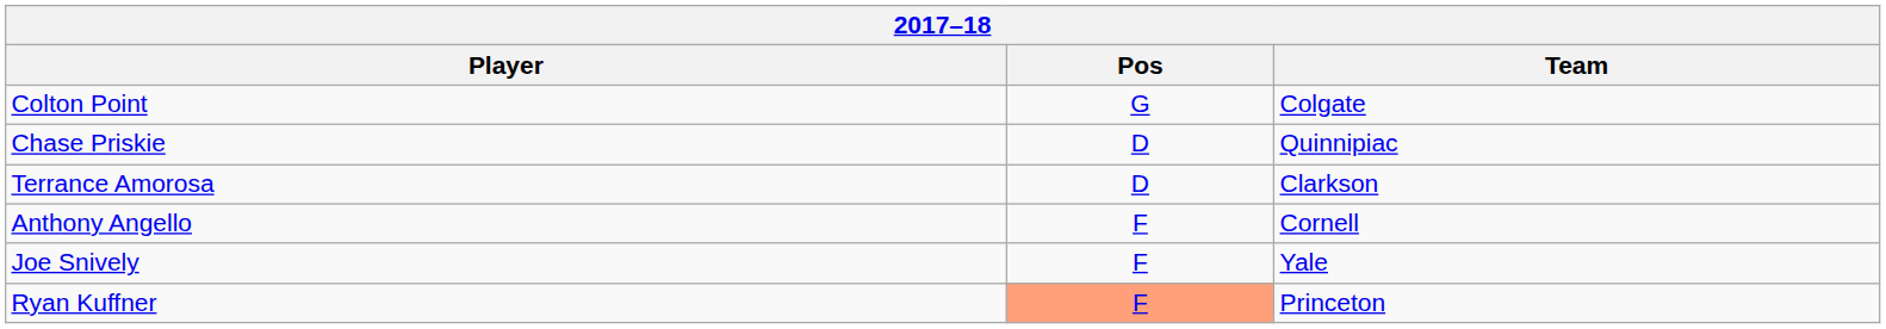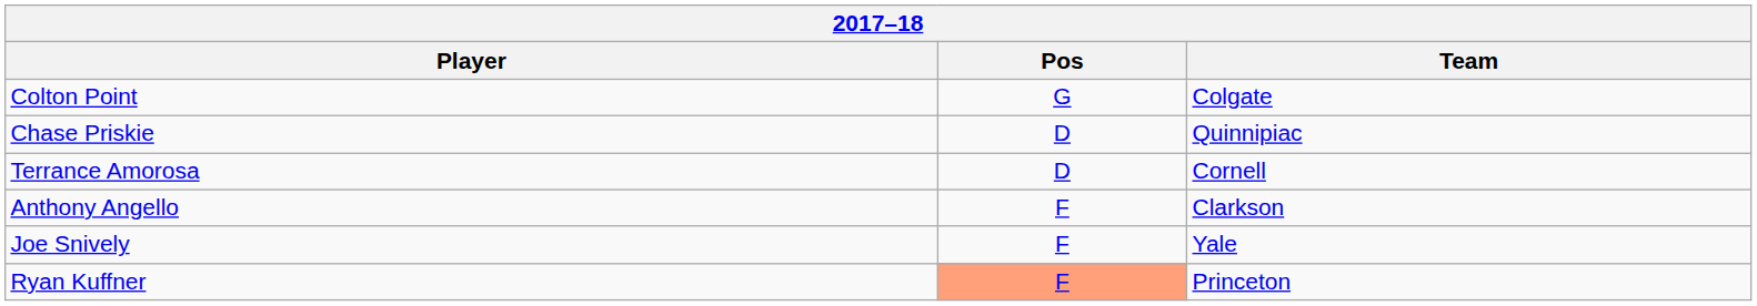Terrance Amorosa | Team: Clarkson -> Cornell
Anthony Angello | Team: Cornell -> Clarkson
